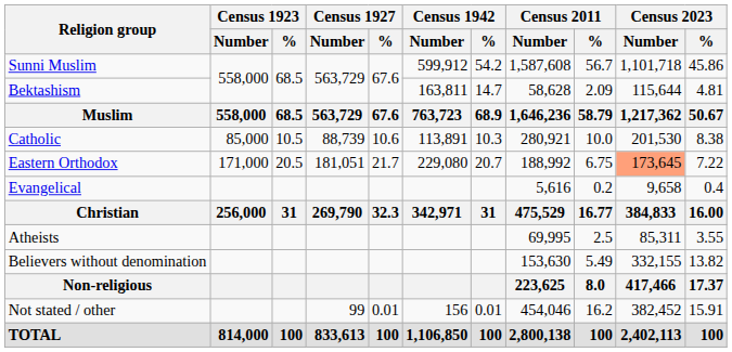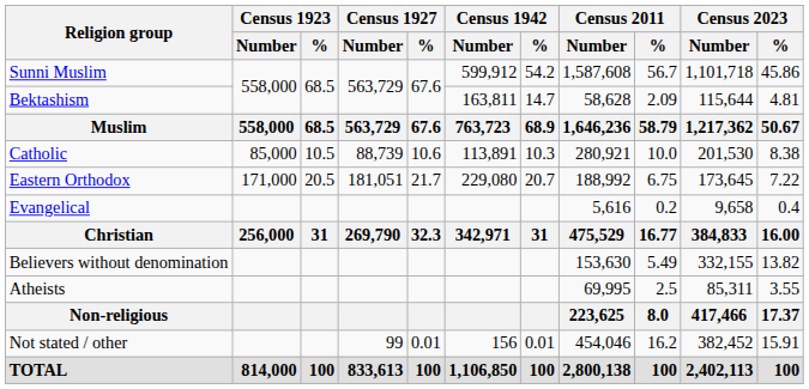Eastern Orthodox | Census 2023 / Number: lightsalmon background -> no background
rows swapped: Atheists <-> Believers without denomination
